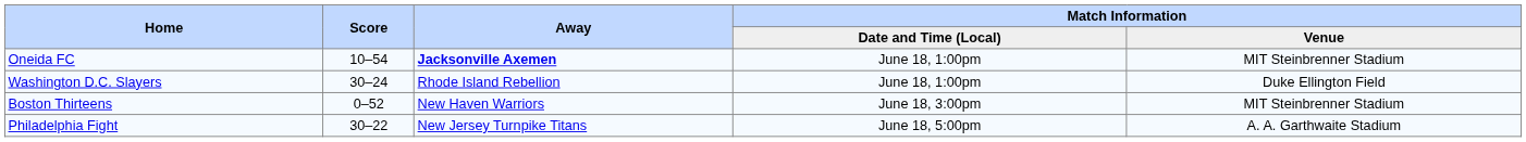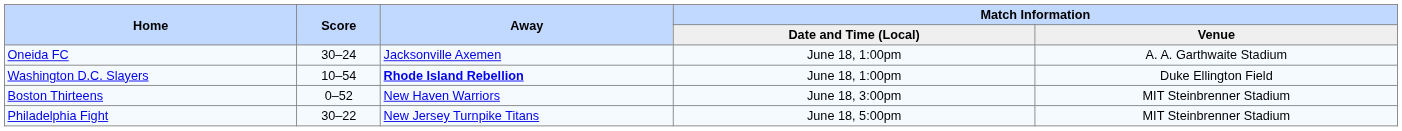Oneida FC | Score: 10–54 -> 30–24
Oneida FC | Away: bold -> normal
Oneida FC | Match Information / Venue: MIT Steinbrenner Stadium -> A. A. Garthwaite Stadium
Washington D.C. Slayers | Score: 30–24 -> 10–54
Washington D.C. Slayers | Away: normal -> bold
Philadelphia Fight | Match Information / Venue: A. A. Garthwaite Stadium -> MIT Steinbrenner Stadium
